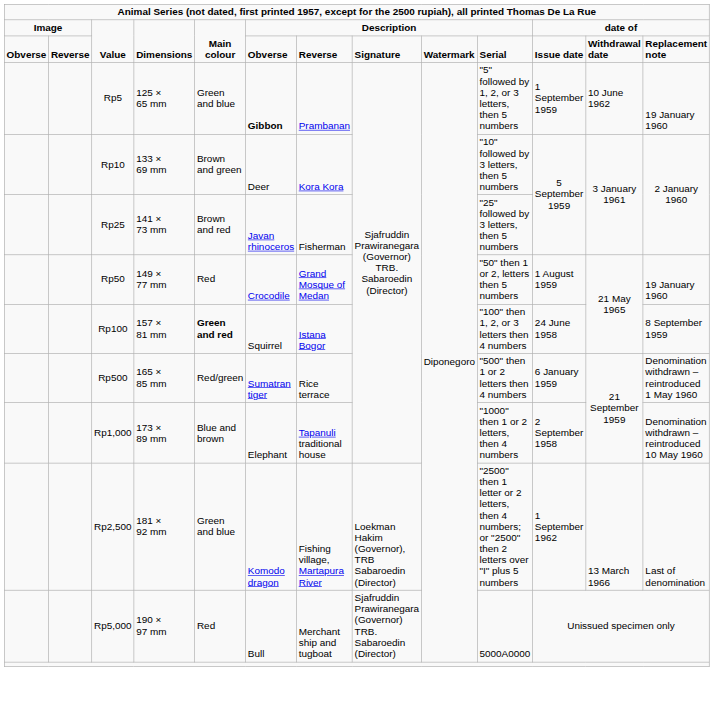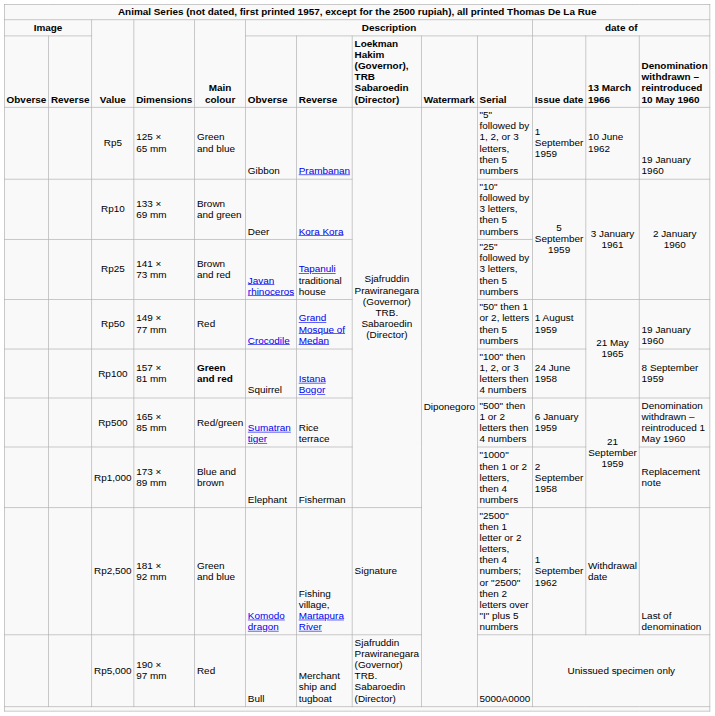Obverse / Value | column 8: Signature -> Loekman Hakim (Governor), TRB Sabaroedin (Director)
Obverse / Value | column 12: Withdrawal date -> 13 March 1966
Obverse / Value | column 13: Replacement note -> Denomination withdrawn – reintroduced 10 May 1960
Rp5 | column 6: bold -> normal
Rp25 | column 7: Fisherman -> Tapanuli traditional house
Rp1,000 | column 7: Tapanuli traditional house -> Fisherman
Rp1,000 | column 13: Denomination withdrawn – reintroduced 10 May 1960 -> Replacement note
Rp2,500 | column 8: Loekman Hakim (Governor), TRB Sabaroedin (Director) -> Signature
Rp2,500 | column 12: 13 March 1966 -> Withdrawal date
